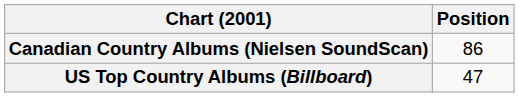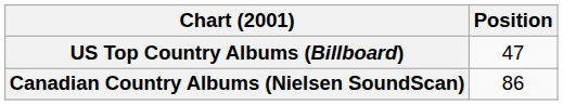rows swapped: Canadian Country Albums (Nielsen SoundScan) <-> US Top Country Albums (Billboard)
